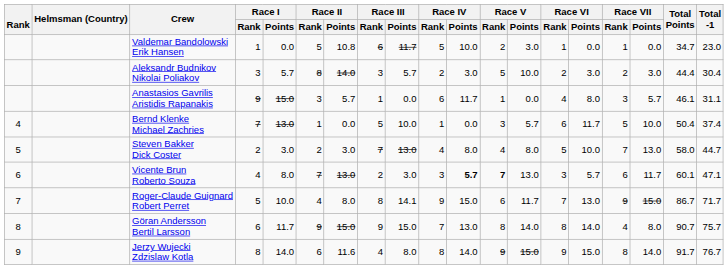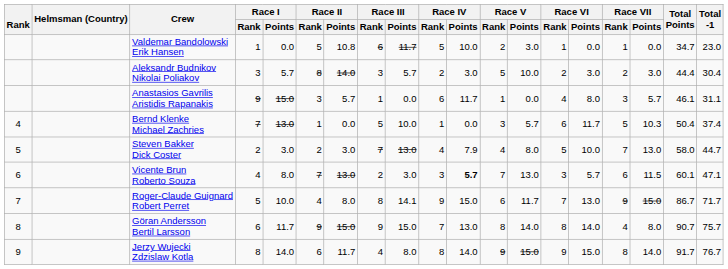Bernd Klenke Michael Zachries | Race VII / Points: 10.0 -> 10.3
Steven Bakker Dick Coster | Race IV / Points: 8.0 -> 7.9
Vicente Brun Roberto Souza | Race V / Rank: bold -> normal
Vicente Brun Roberto Souza | Race VII / Points: 11.7 -> 11.5
Jerzy Wujecki Zdzislaw Kotla | Race II / Points: 11.6 -> 11.7
